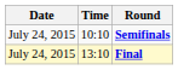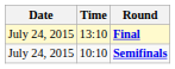rows swapped: Semifinals <-> Final
